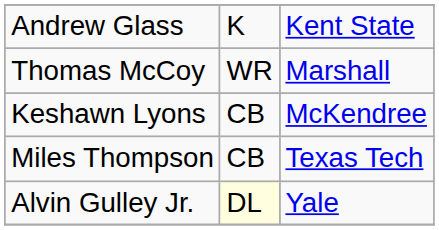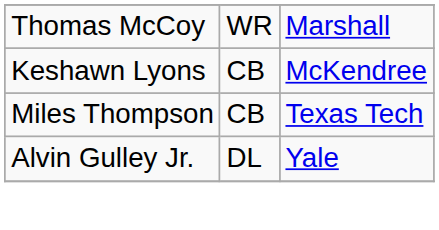- row: Andrew Glass | K | Kent State
Alvin Gulley Jr. | column 2: lightyellow background -> no background
